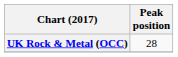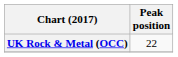UK Rock & Metal (OCC) | Peak position: 28 -> 22
